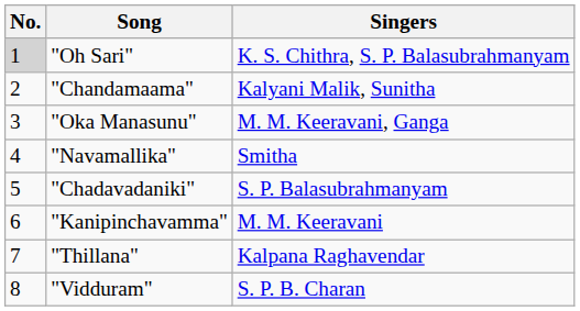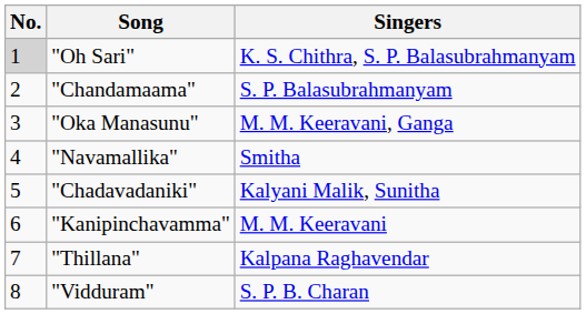"Chandamaama" | Singers: Kalyani Malik, Sunitha -> S. P. Balasubrahmanyam
"Chadavadaniki" | Singers: S. P. Balasubrahmanyam -> Kalyani Malik, Sunitha
